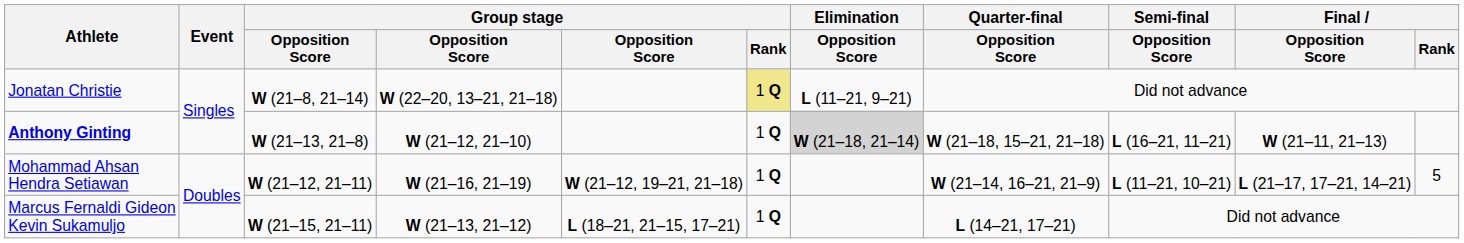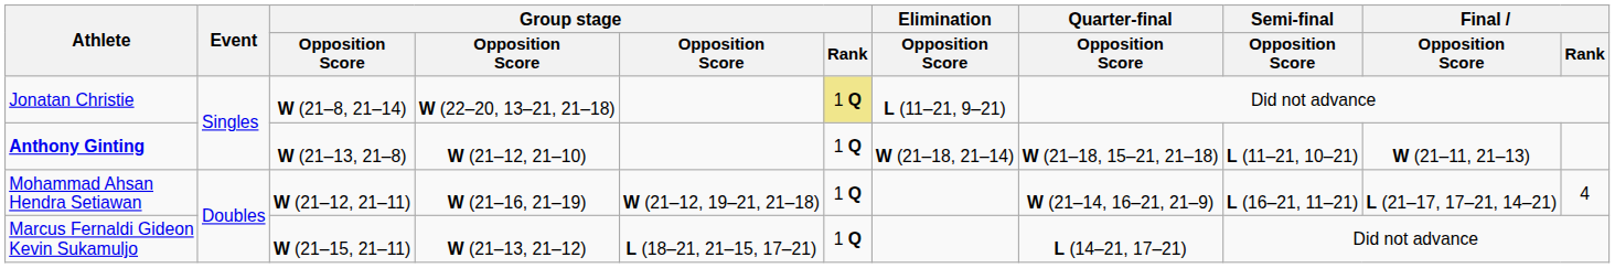Anthony Ginting | Elimination / Opposition Score: lightgrey background -> no background
Anthony Ginting | Semi-final / Opposition Score: L (16–21, 11–21) -> L (11–21, 10–21)
Mohammad Ahsan Hendra Setiawan | Semi-final / Opposition Score: L (11–21, 10–21) -> L (16–21, 11–21)
Mohammad Ahsan Hendra Setiawan | Final / Rank: 5 -> 4
